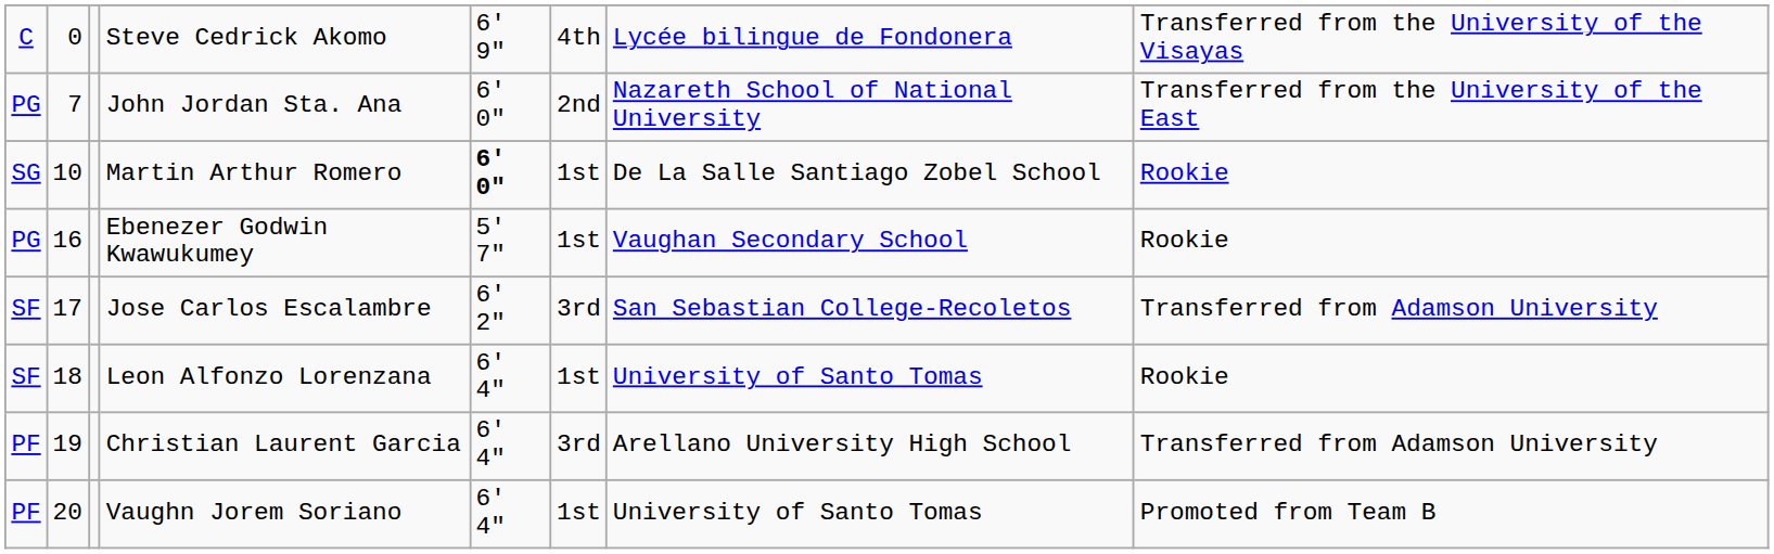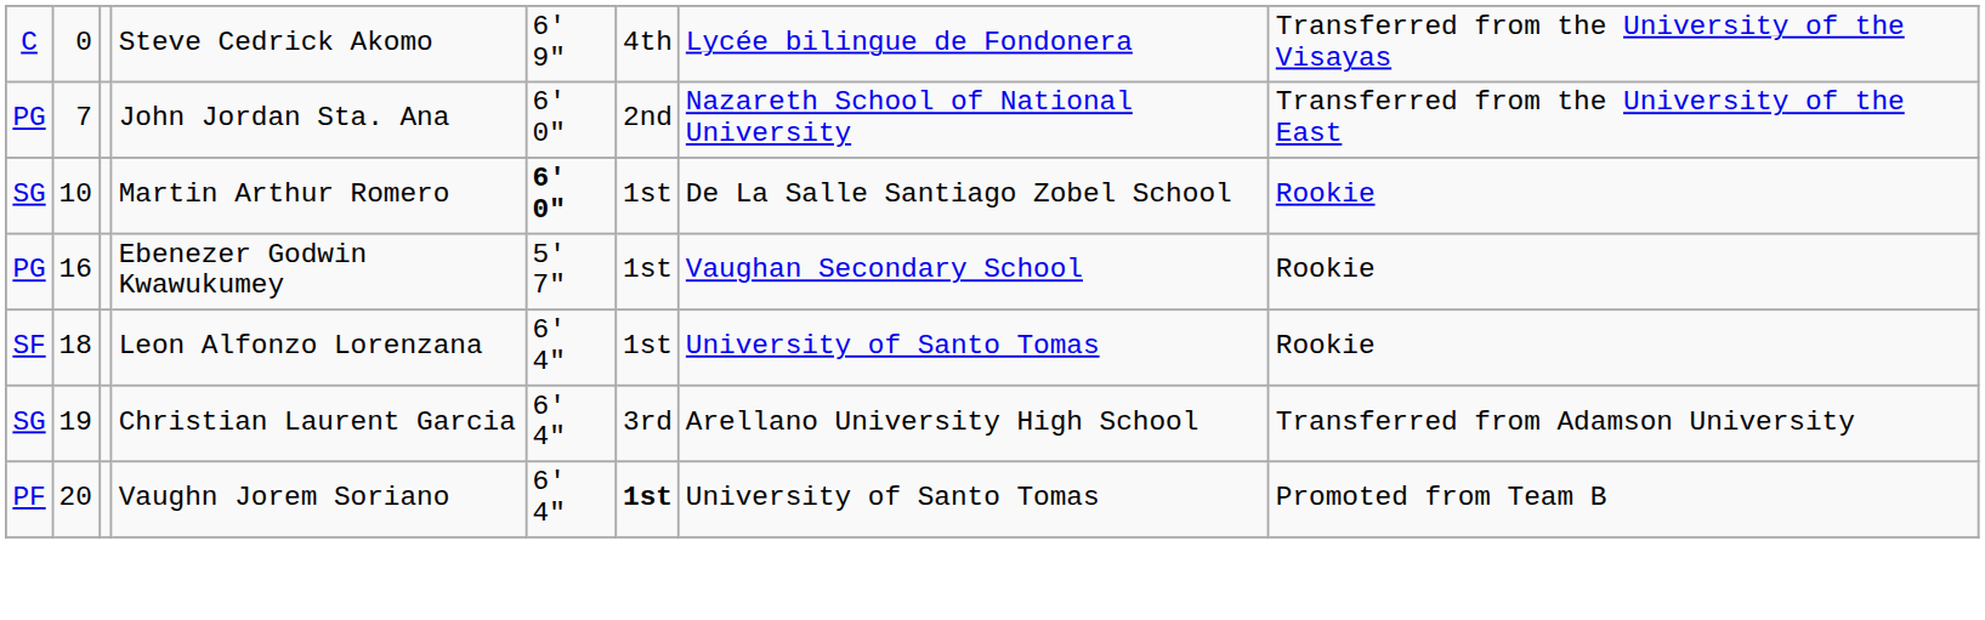- row: SF | 17 | Jose Carlos Escalambre | 6' 2" | 3rd | San Sebastian College-Recoletos | Transferred from Adamson University
Christian Laurent Garcia | column 1: PF -> SG
Vaughn Jorem Soriano | column 6: normal -> bold
